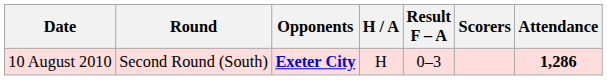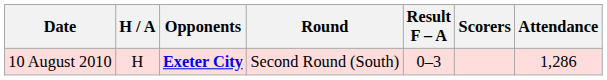columns swapped: Round <-> H / A
10 August 2010 | Attendance: bold -> normal
